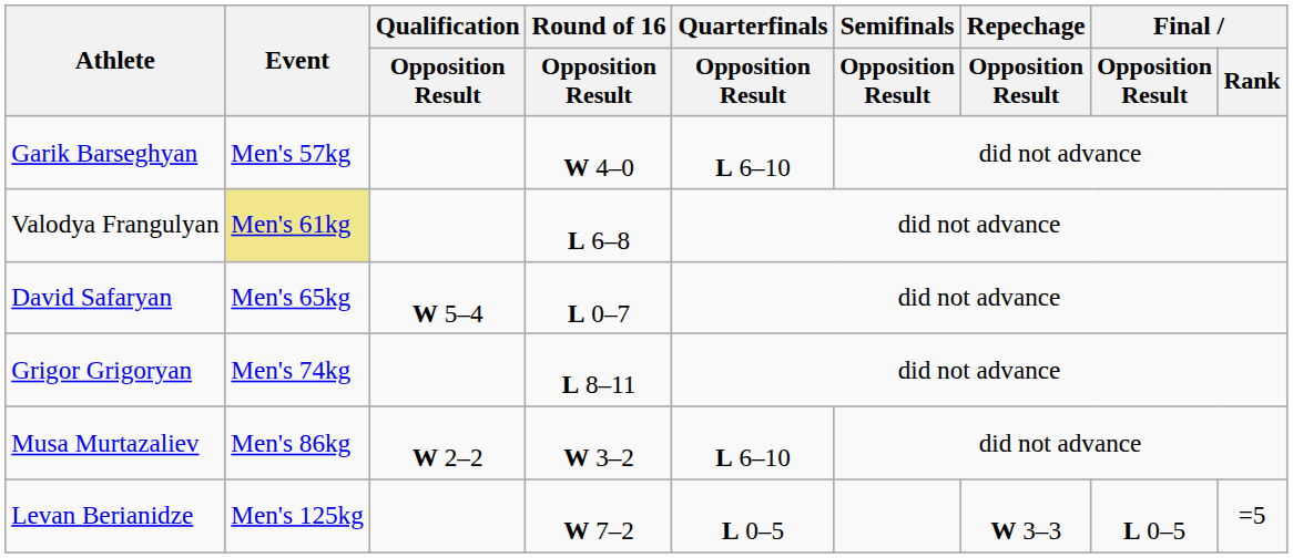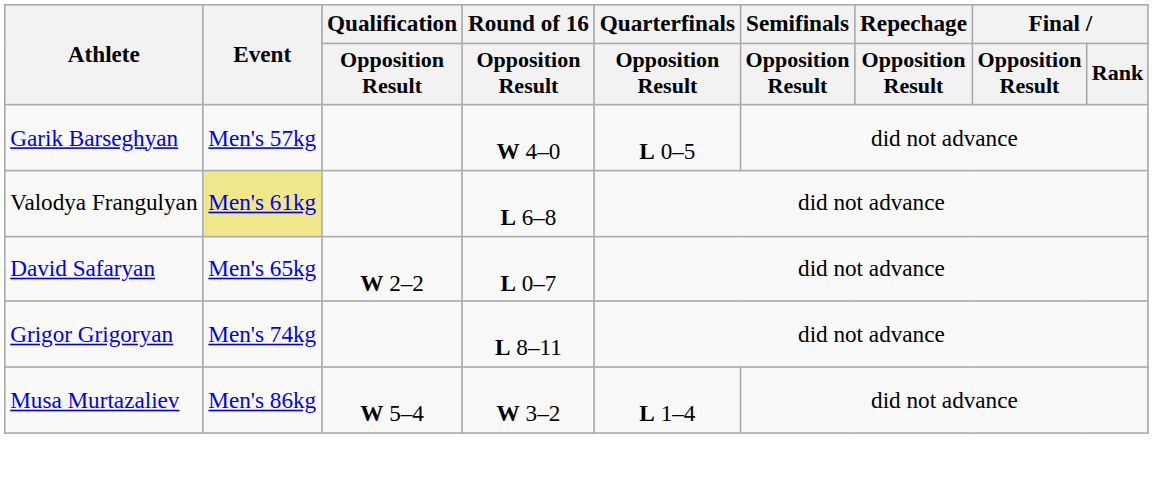Garik Barseghyan | Quarterfinals / Opposition Result: L 6–10 -> L 0–5
David Safaryan | Qualification / Opposition Result: W 5–4 -> W 2–2
Musa Murtazaliev | Qualification / Opposition Result: W 2–2 -> W 5–4
Musa Murtazaliev | Quarterfinals / Opposition Result: L 6–10 -> L 1–4
- row: Levan Berianidze | Men's 125kg | W 7–2 | L 0–5 | W 3–3 | L 0–5 | =5
